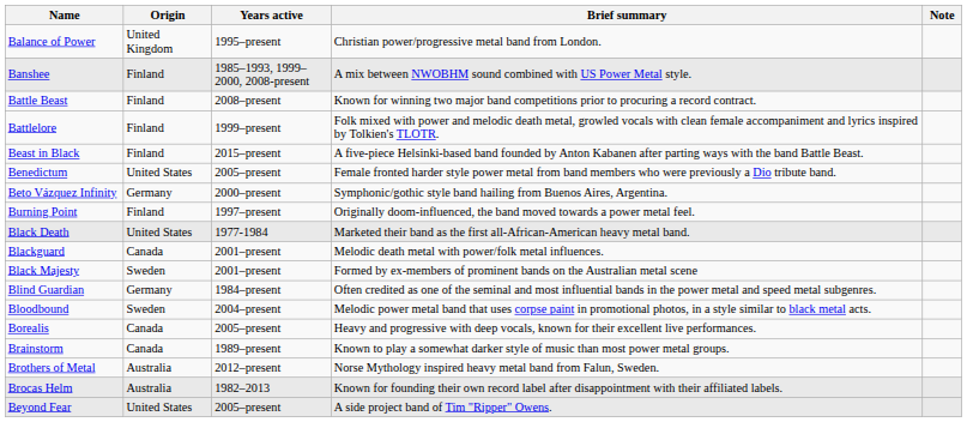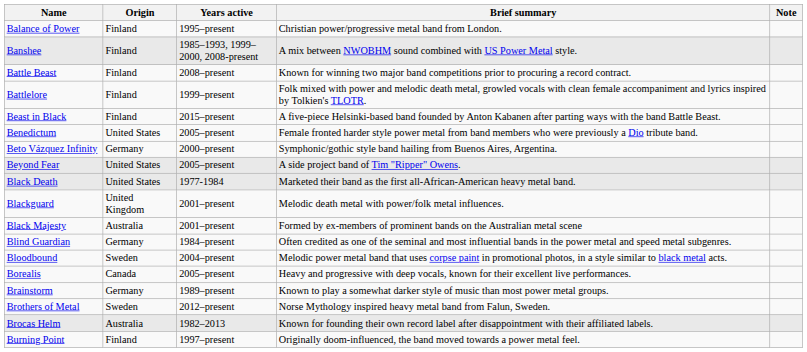Balance of Power | Origin: United Kingdom -> Finland
rows swapped: Beyond Fear <-> Burning Point
Blackguard | Origin: Canada -> United Kingdom
Black Majesty | Origin: Sweden -> Australia
Brainstorm | Origin: Canada -> Germany
Brothers of Metal | Origin: Australia -> Sweden
